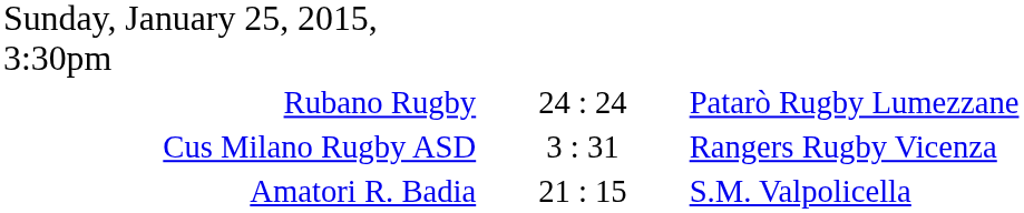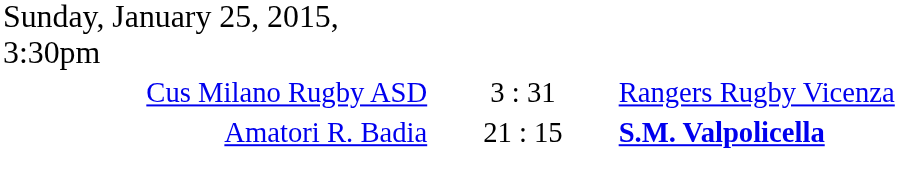- row: Rubano Rugby | 24 : 24 | Patarò Rugby Lumezzane
Amatori R. Badia | column 3: normal -> bold
